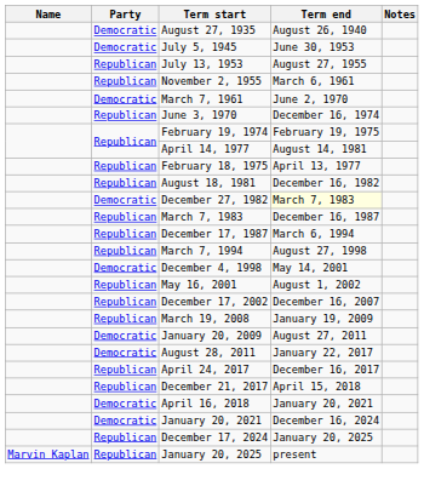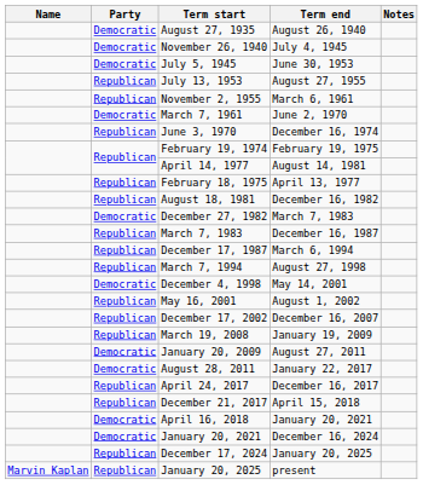+ row: Democratic | November 26, 1940 | July 4, 1945
December 27, 1982 | Term end: lightyellow background -> no background
